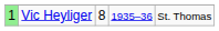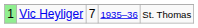Vic Heyliger | column 3: 8 -> 7
